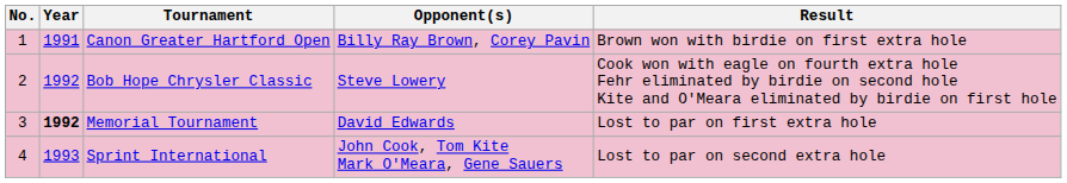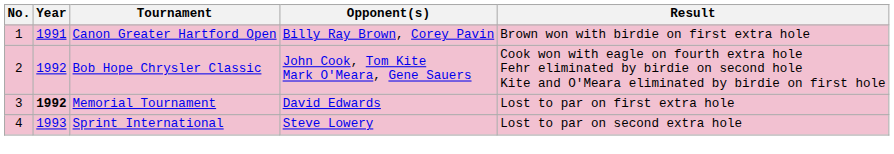Bob Hope Chrysler Classic | Opponent(s): Steve Lowery -> John Cook, Tom Kite Mark O'Meara, Gene Sauers
Sprint International | Opponent(s): John Cook, Tom Kite Mark O'Meara, Gene Sauers -> Steve Lowery
